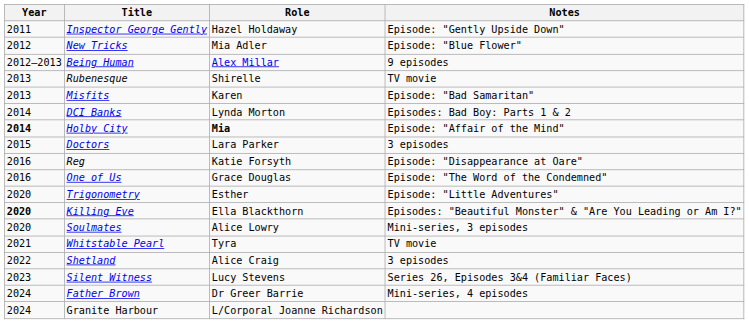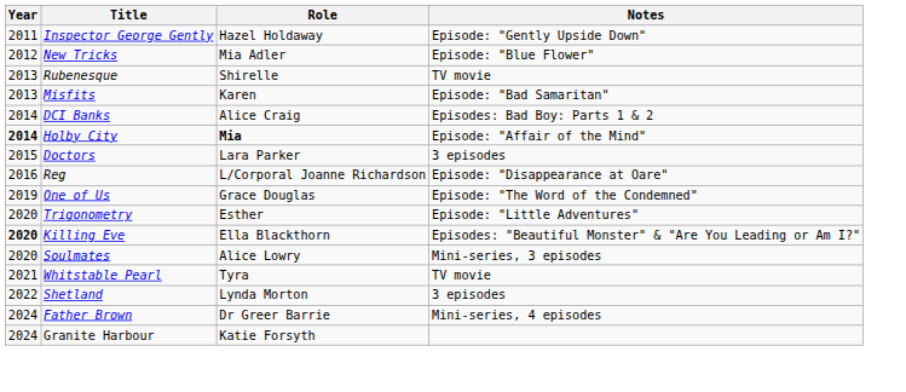- row: 2012–2013 | Being Human | Alex Millar | 9 episodes
DCI Banks | Role: Lynda Morton -> Alice Craig
Reg | Role: Katie Forsyth -> L/Corporal Joanne Richardson
One of Us | Year: 2016 -> 2019
Shetland | Role: Alice Craig -> Lynda Morton
- row: 2023 | Silent Witness | Lucy Stevens | Series 26, Episodes 3&4 (Familiar Faces)
Granite Harbour | Role: L/Corporal Joanne Richardson -> Katie Forsyth
